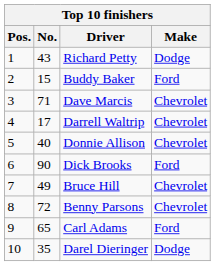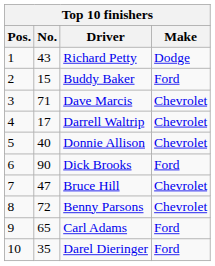Bruce Hill | No.: 49 -> 47
Darel Dieringer | Make: Dodge -> Ford
